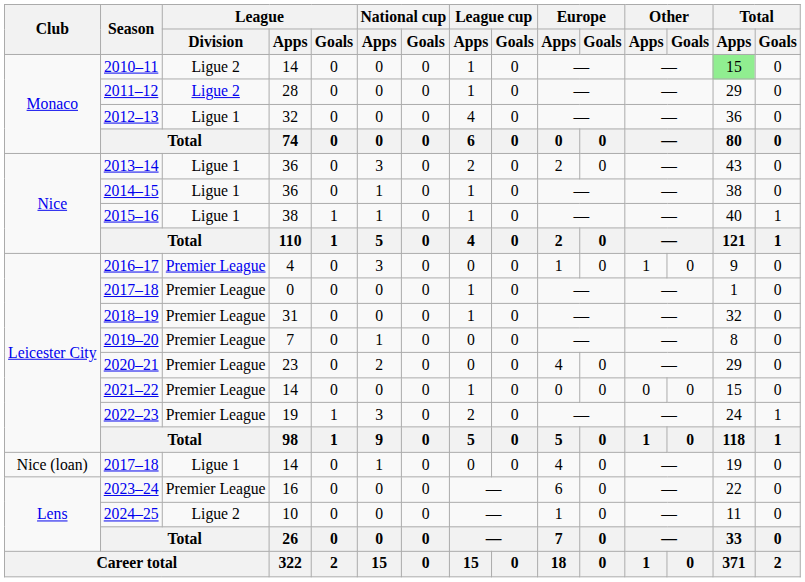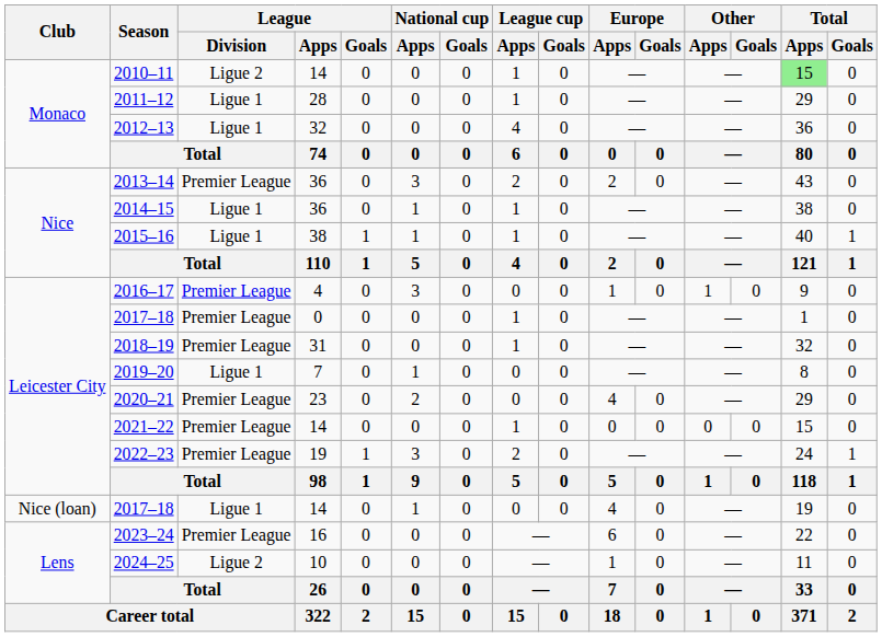2011–12 | League / Division: Ligue 2 -> Ligue 1
2013–14 | League / Division: Ligue 1 -> Premier League
2019–20 | League / Division: Premier League -> Ligue 1
